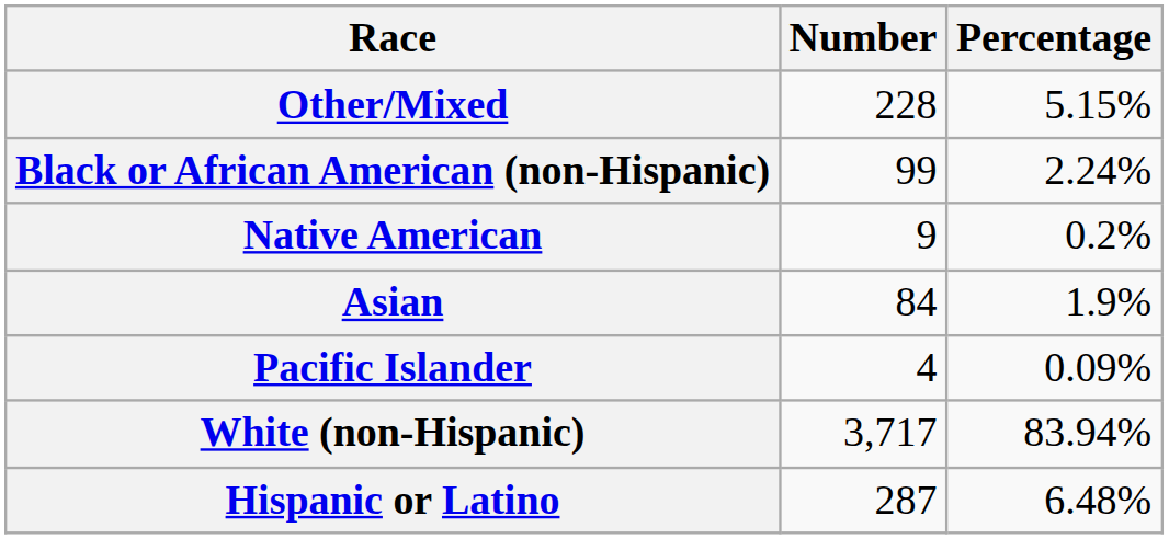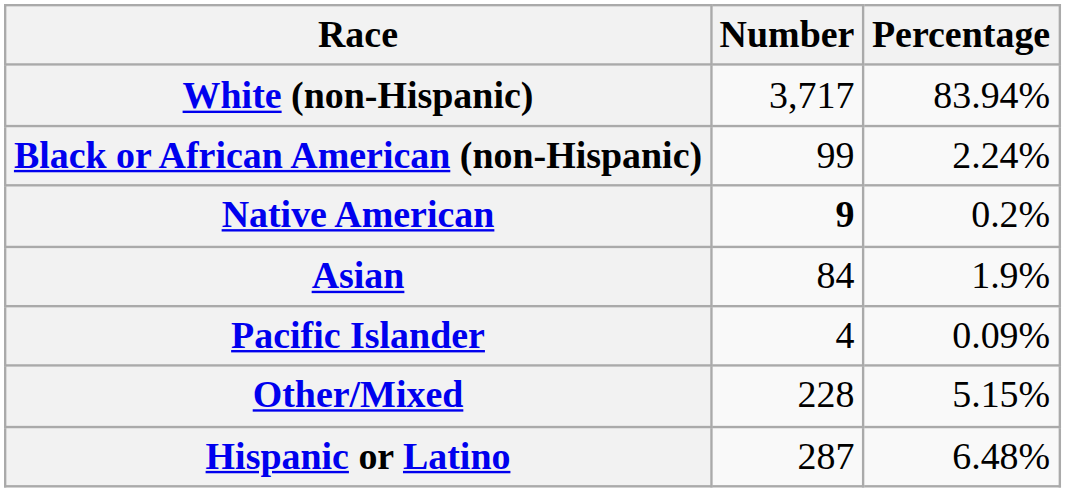rows swapped: White (non-Hispanic) <-> Other/Mixed
Native American | Number: normal -> bold
